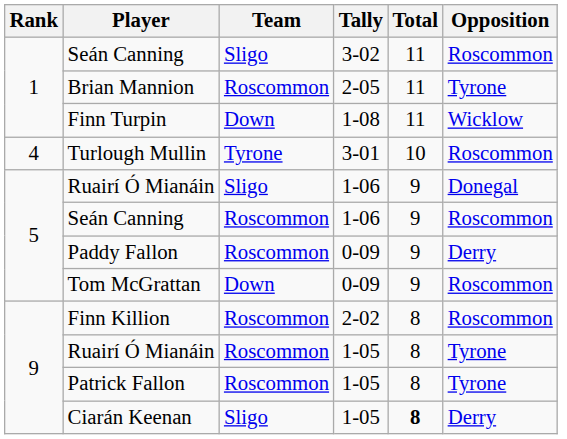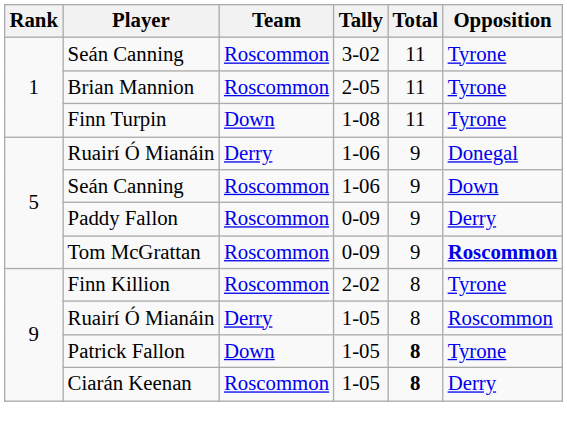Seán Canning / 3-02 | Team: Sligo -> Roscommon
Seán Canning / 3-02 | Opposition: Roscommon -> Tyrone
Finn Turpin | Opposition: Wicklow -> Tyrone
- row: 4 | Turlough Mullin | Tyrone | 3-01 | 10 | Roscommon
Ruairí Ó Mianáin / 1-06 | Team: Sligo -> Derry
Seán Canning / 1-06 | Opposition: Roscommon -> Down
Tom McGrattan | Team: Down -> Roscommon
Tom McGrattan | Opposition: normal -> bold
Finn Killion | Opposition: Roscommon -> Tyrone
Ruairí Ó Mianáin / 1-05 | Team: Roscommon -> Derry
Ruairí Ó Mianáin / 1-05 | Opposition: Tyrone -> Roscommon
Patrick Fallon | Team: Roscommon -> Down
Patrick Fallon | Total: normal -> bold
Ciarán Keenan | Team: Sligo -> Roscommon
